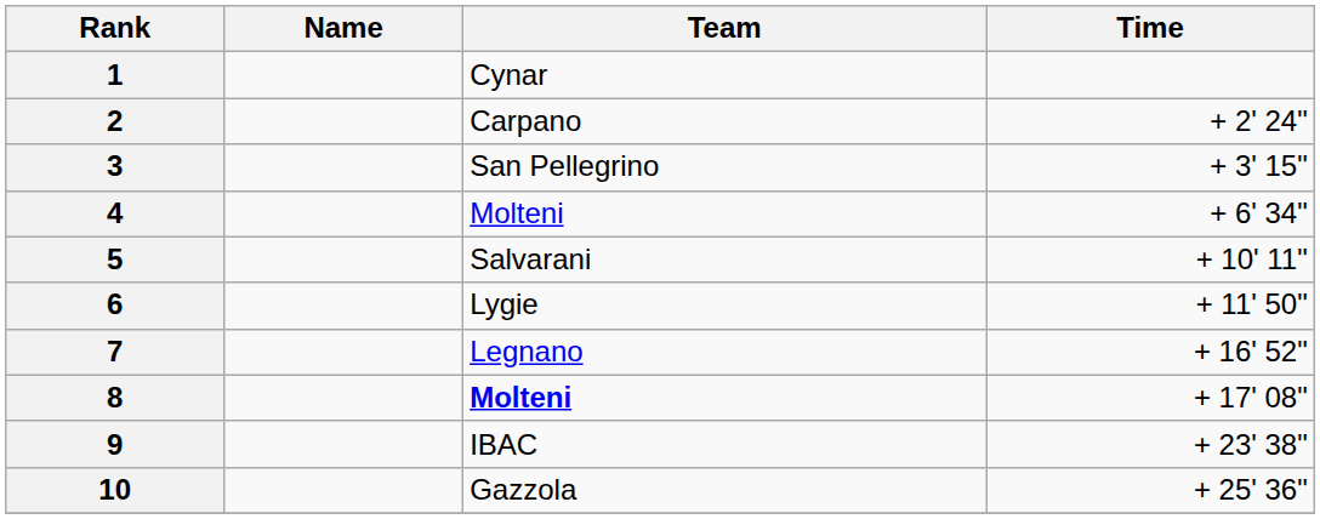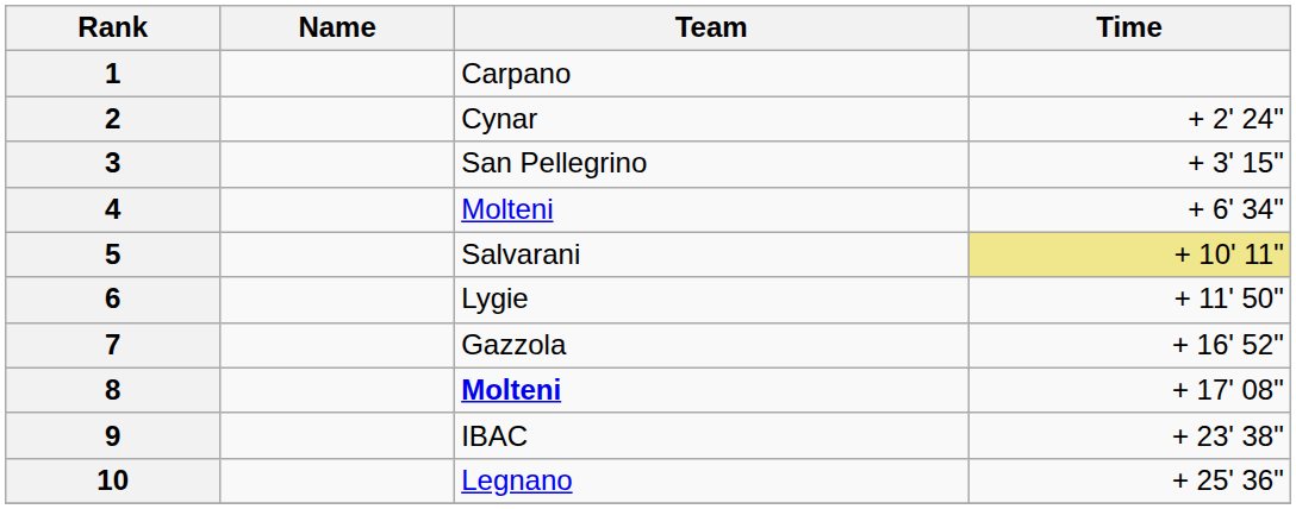1 | Team: Cynar -> Carpano
2 | Team: Carpano -> Cynar
5 | Time: no background -> khaki background
7 | Team: Legnano -> Gazzola
10 | Team: Gazzola -> Legnano
